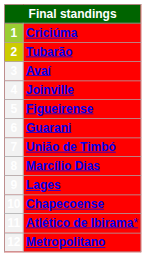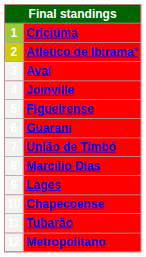2 | column 2: Tubarão -> Atlético de Ibirama*
11 | column 2: Atlético de Ibirama* -> Tubarão
